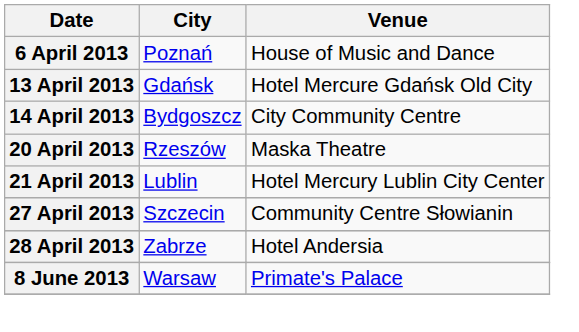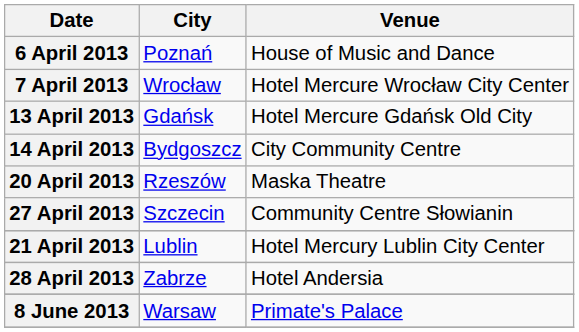+ row: 7 April 2013 | Wrocław | Hotel Mercure Wrocław City Center
rows swapped: 21 April 2013 <-> 27 April 2013
